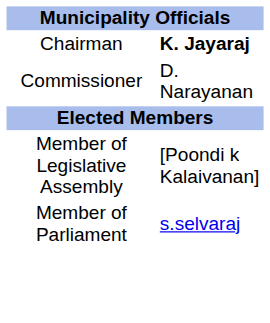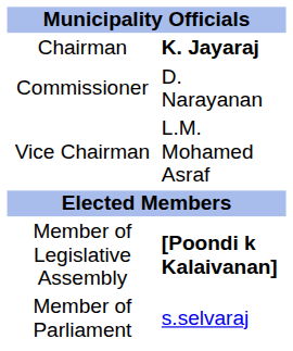+ row: Vice Chairman | L.M. Mohamed Asraf
Member of Legislative Assembly | column 2: normal -> bold
